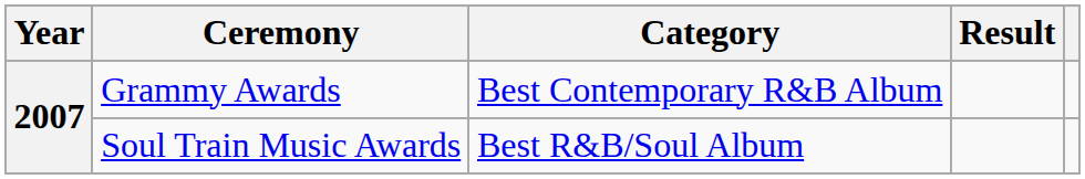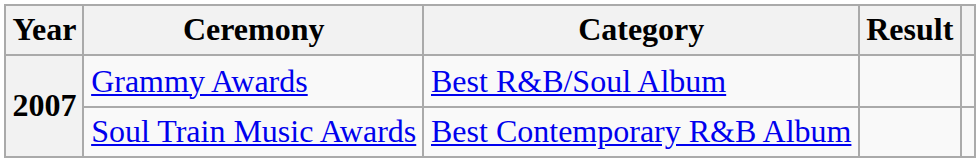Grammy Awards | Category: Best Contemporary R&B Album -> Best R&B/Soul Album
Soul Train Music Awards | Category: Best R&B/Soul Album -> Best Contemporary R&B Album
